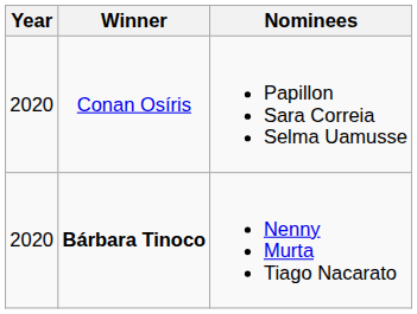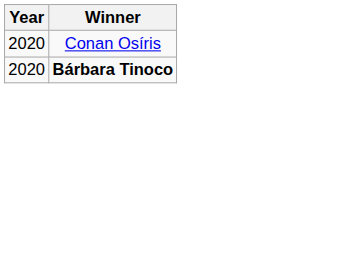- column: Nominees | Papillon Sara Correia Selma Uamusse | Nenny Murta Tiago Nacarato
